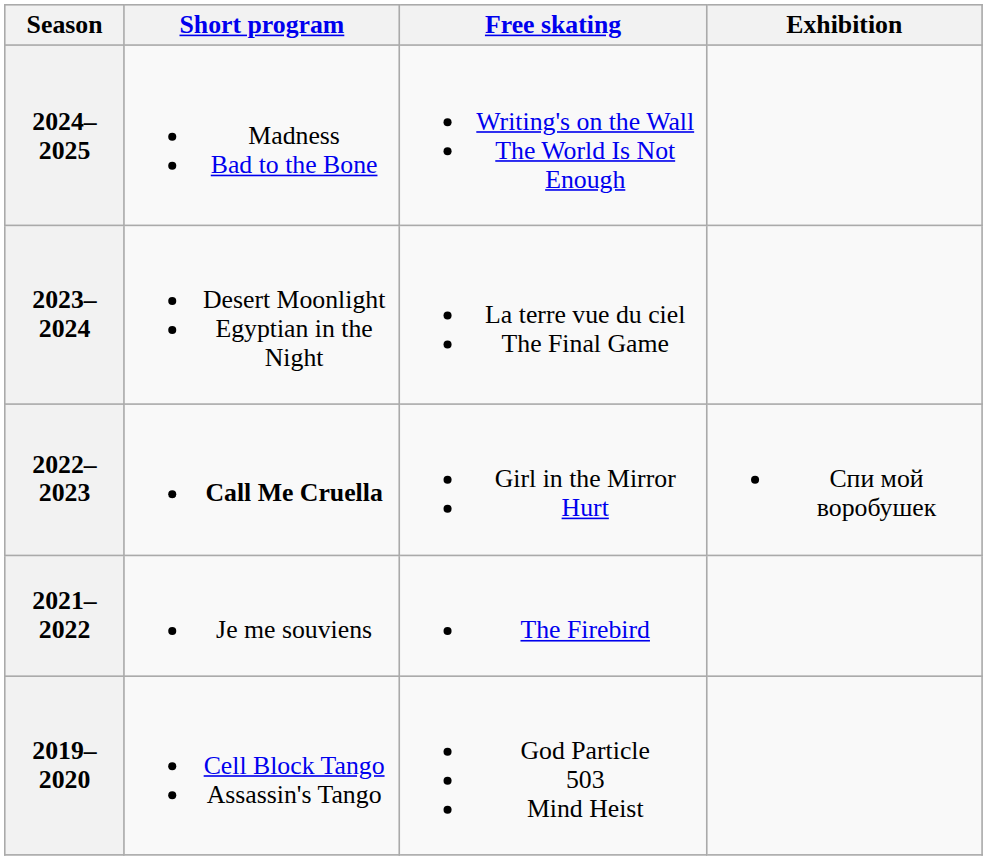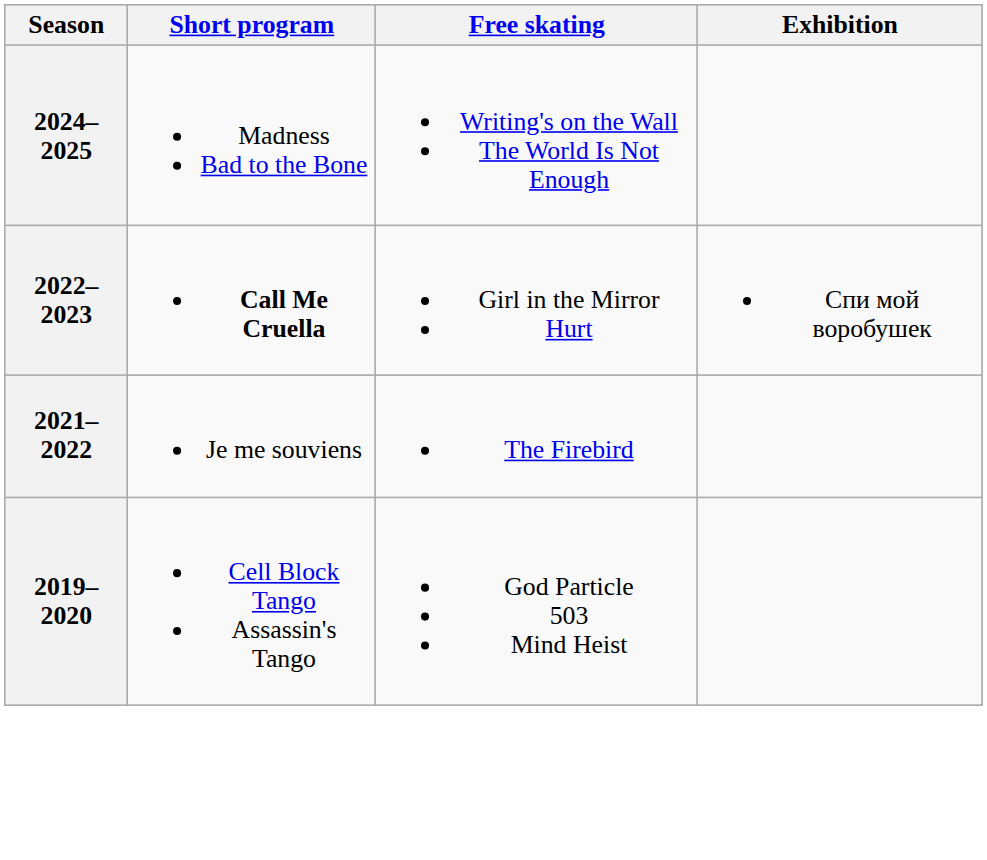- row: 2023–2024 | Desert Moonlight Egyptian in the Night | La terre vue du ciel The Final Game
